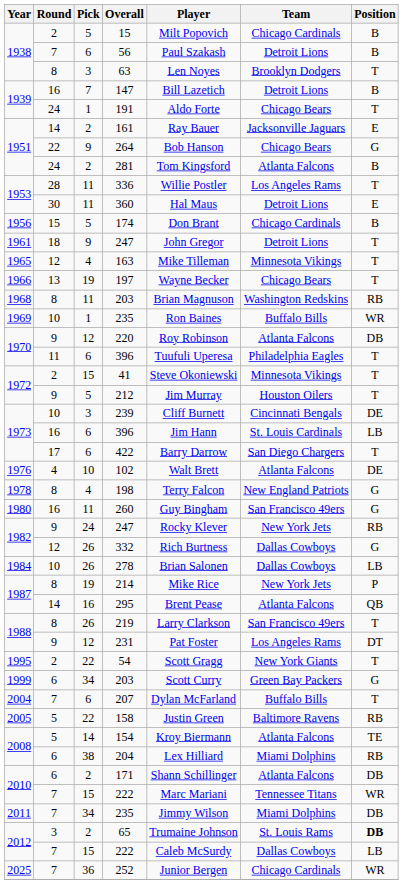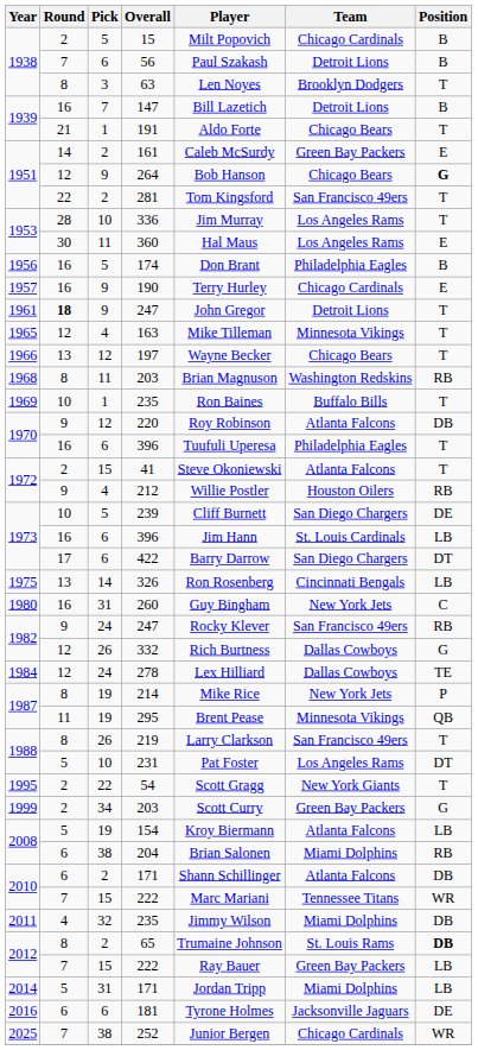191 | Round: 24 -> 21
161 | Player: Ray Bauer -> Caleb McSurdy
161 | Team: Jacksonville Jaguars -> Green Bay Packers
264 | Round: 22 -> 12
264 | Position: normal -> bold
281 | Round: 24 -> 22
281 | Team: Atlanta Falcons -> San Francisco 49ers
281 | Position: B -> T
336 | Pick: 11 -> 10
336 | Player: Willie Postler -> Jim Murray
360 | Team: Detroit Lions -> Los Angeles Rams
174 | Round: 15 -> 16
174 | Team: Chicago Cardinals -> Philadelphia Eagles
+ row: 1957 | 16 | 9 | 190 | Terry Hurley | Chicago Cardinals | E
1961 / 247 | Round: normal -> bold
197 | Pick: 19 -> 12
1969 / 235 | Position: WR -> T
1970 / 396 | Round: 11 -> 16
41 | Team: Minnesota Vikings -> Atlanta Falcons
212 | Pick: 5 -> 4
212 | Player: Jim Murray -> Willie Postler
212 | Position: T -> RB
239 | Pick: 3 -> 5
239 | Team: Cincinnati Bengals -> San Diego Chargers
422 | Position: T -> DT
+ row: 1975 | 13 | 14 | 326 | Ron Rosenberg | Cincinnati Bengals | LB
- row: 1976 | 4 | 10 | 102 | Walt Brett | Atlanta Falcons | DE
- row: 1978 | 8 | 4 | 198 | Terry Falcon | New England Patriots | G
260 | Pick: 11 -> 31
260 | Team: San Francisco 49ers -> New York Jets
260 | Position: G -> C
1982 / 247 | Team: New York Jets -> San Francisco 49ers
278 | Round: 10 -> 12
278 | Pick: 26 -> 24
278 | Player: Brian Salonen -> Lex Hilliard
278 | Position: LB -> TE
295 | Round: 14 -> 11
295 | Pick: 16 -> 19
295 | Team: Atlanta Falcons -> Minnesota Vikings
231 | Round: 9 -> 5
231 | Pick: 12 -> 10
1999 / 203 | Round: 6 -> 2
- row: 2004 | 7 | 6 | 207 | Dylan McFarland | Buffalo Bills | T
- row: 2005 | 5 | 22 | 158 | Justin Green | Baltimore Ravens | RB
154 | Pick: 14 -> 19
154 | Position: TE -> LB
204 | Player: Lex Hilliard -> Brian Salonen
2011 / 235 | Round: 7 -> 4
2011 / 235 | Pick: 34 -> 32
65 | Round: 3 -> 8
2012 / 222 | Player: Caleb McSurdy -> Ray Bauer
2012 / 222 | Team: Dallas Cowboys -> Green Bay Packers
+ row: 2014 | 5 | 31 | 171 | Jordan Tripp | Miami Dolphins | LB
+ row: 2016 | 6 | 6 | 181 | Tyrone Holmes | Jacksonville Jaguars | DE
252 | Pick: 36 -> 38
